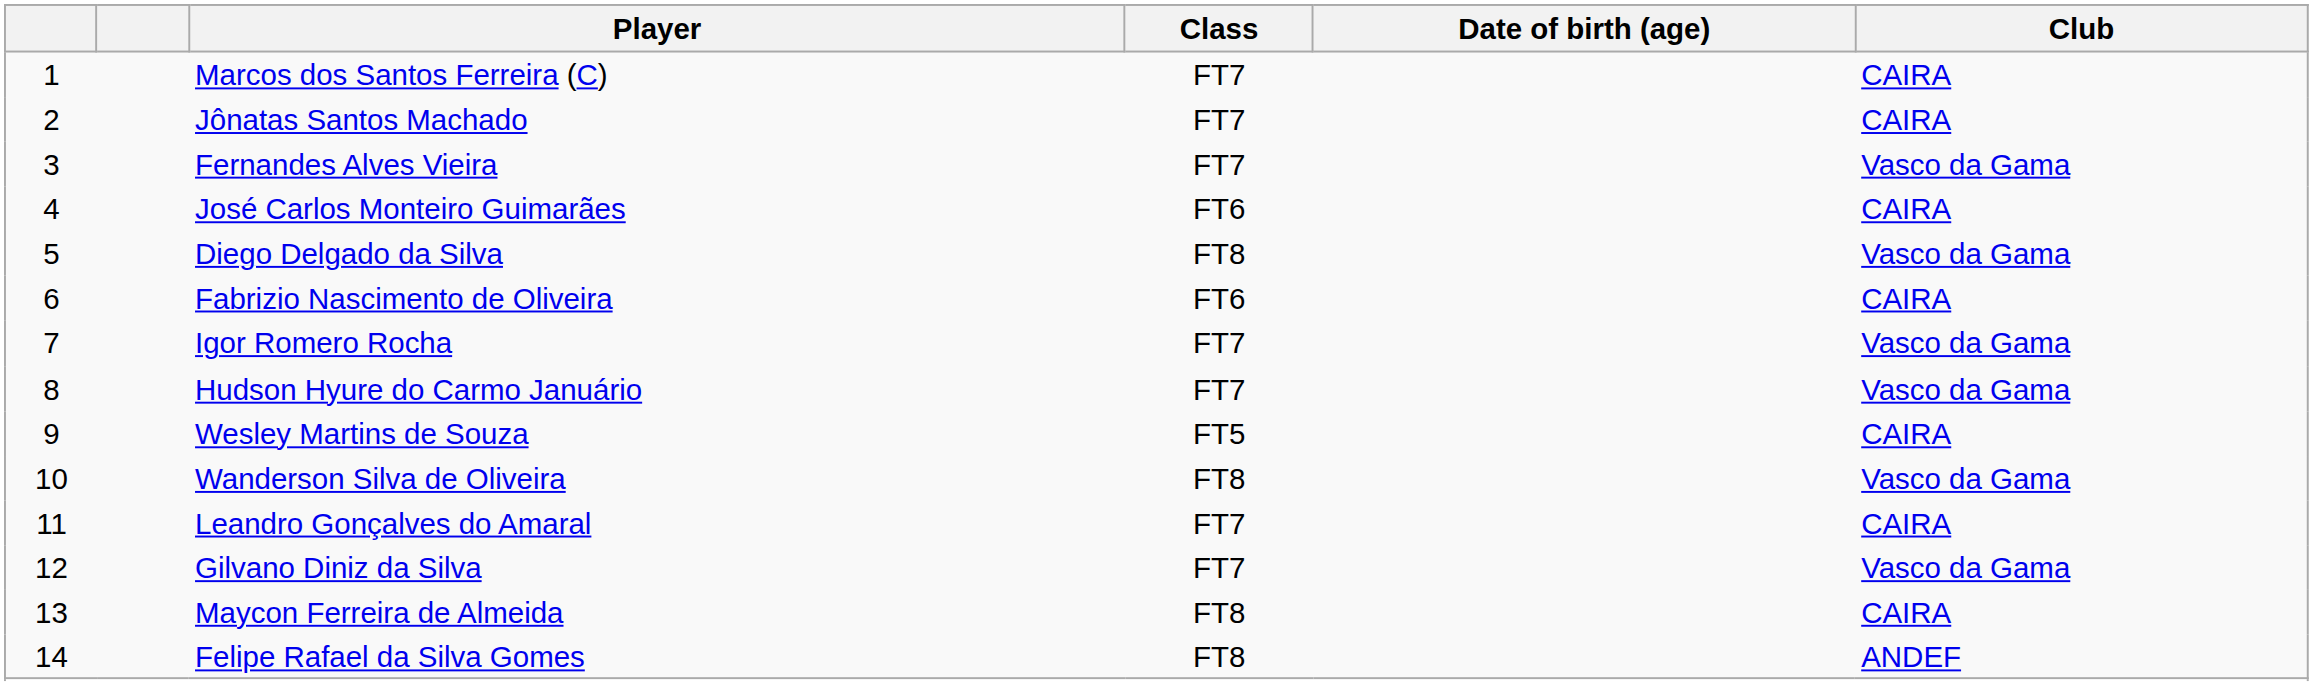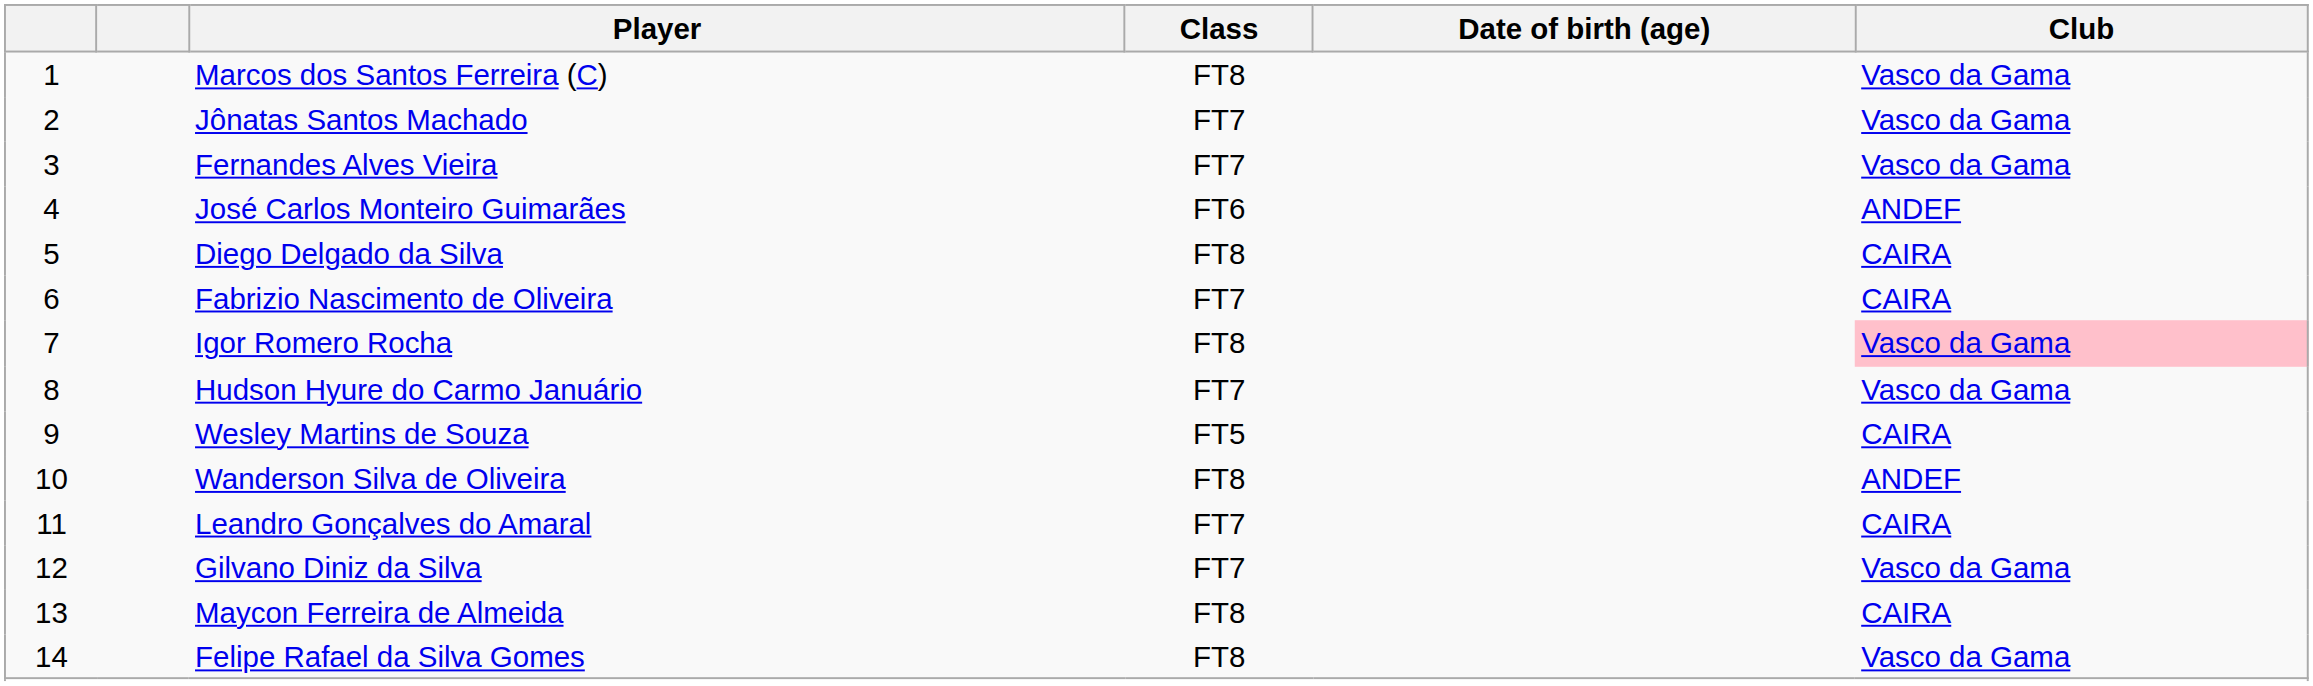Marcos dos Santos Ferreira (C) | Class: FT7 -> FT8
Marcos dos Santos Ferreira (C) | Club: CAIRA -> Vasco da Gama
Jônatas Santos Machado | Club: CAIRA -> Vasco da Gama
José Carlos Monteiro Guimarães | Club: CAIRA -> ANDEF
Diego Delgado da Silva | Club: Vasco da Gama -> CAIRA
Fabrizio Nascimento de Oliveira | Class: FT6 -> FT7
Igor Romero Rocha | Class: FT7 -> FT8
Igor Romero Rocha | Club: no background -> pink background
Wanderson Silva de Oliveira | Club: Vasco da Gama -> ANDEF
Felipe Rafael da Silva Gomes | Club: ANDEF -> Vasco da Gama
